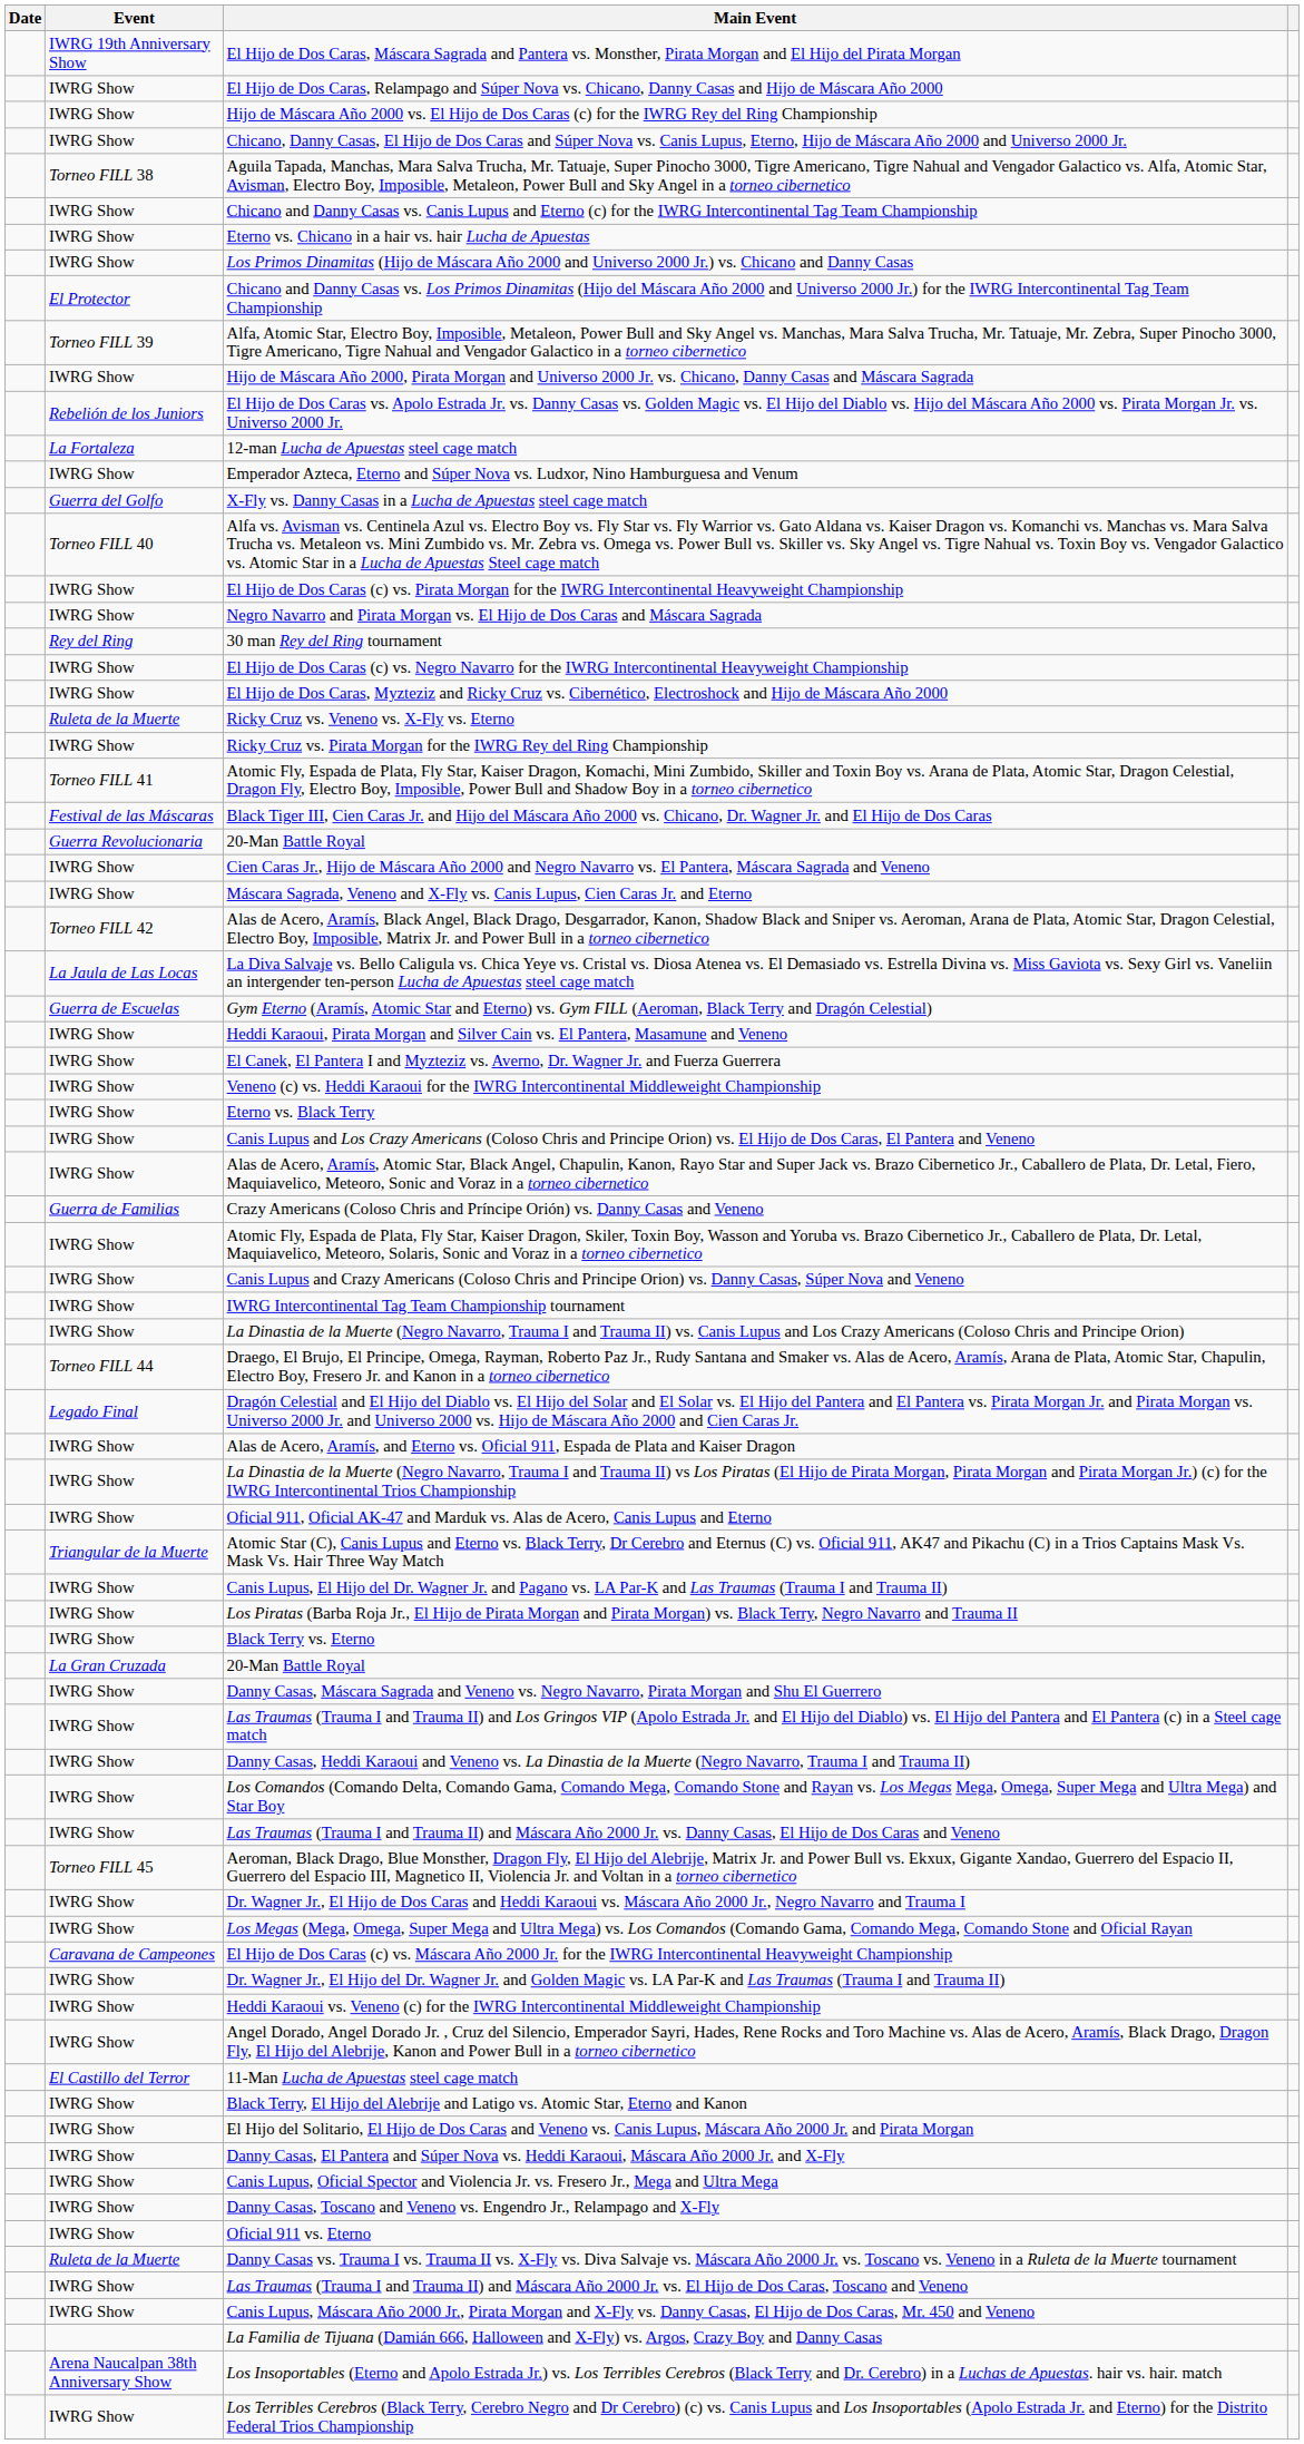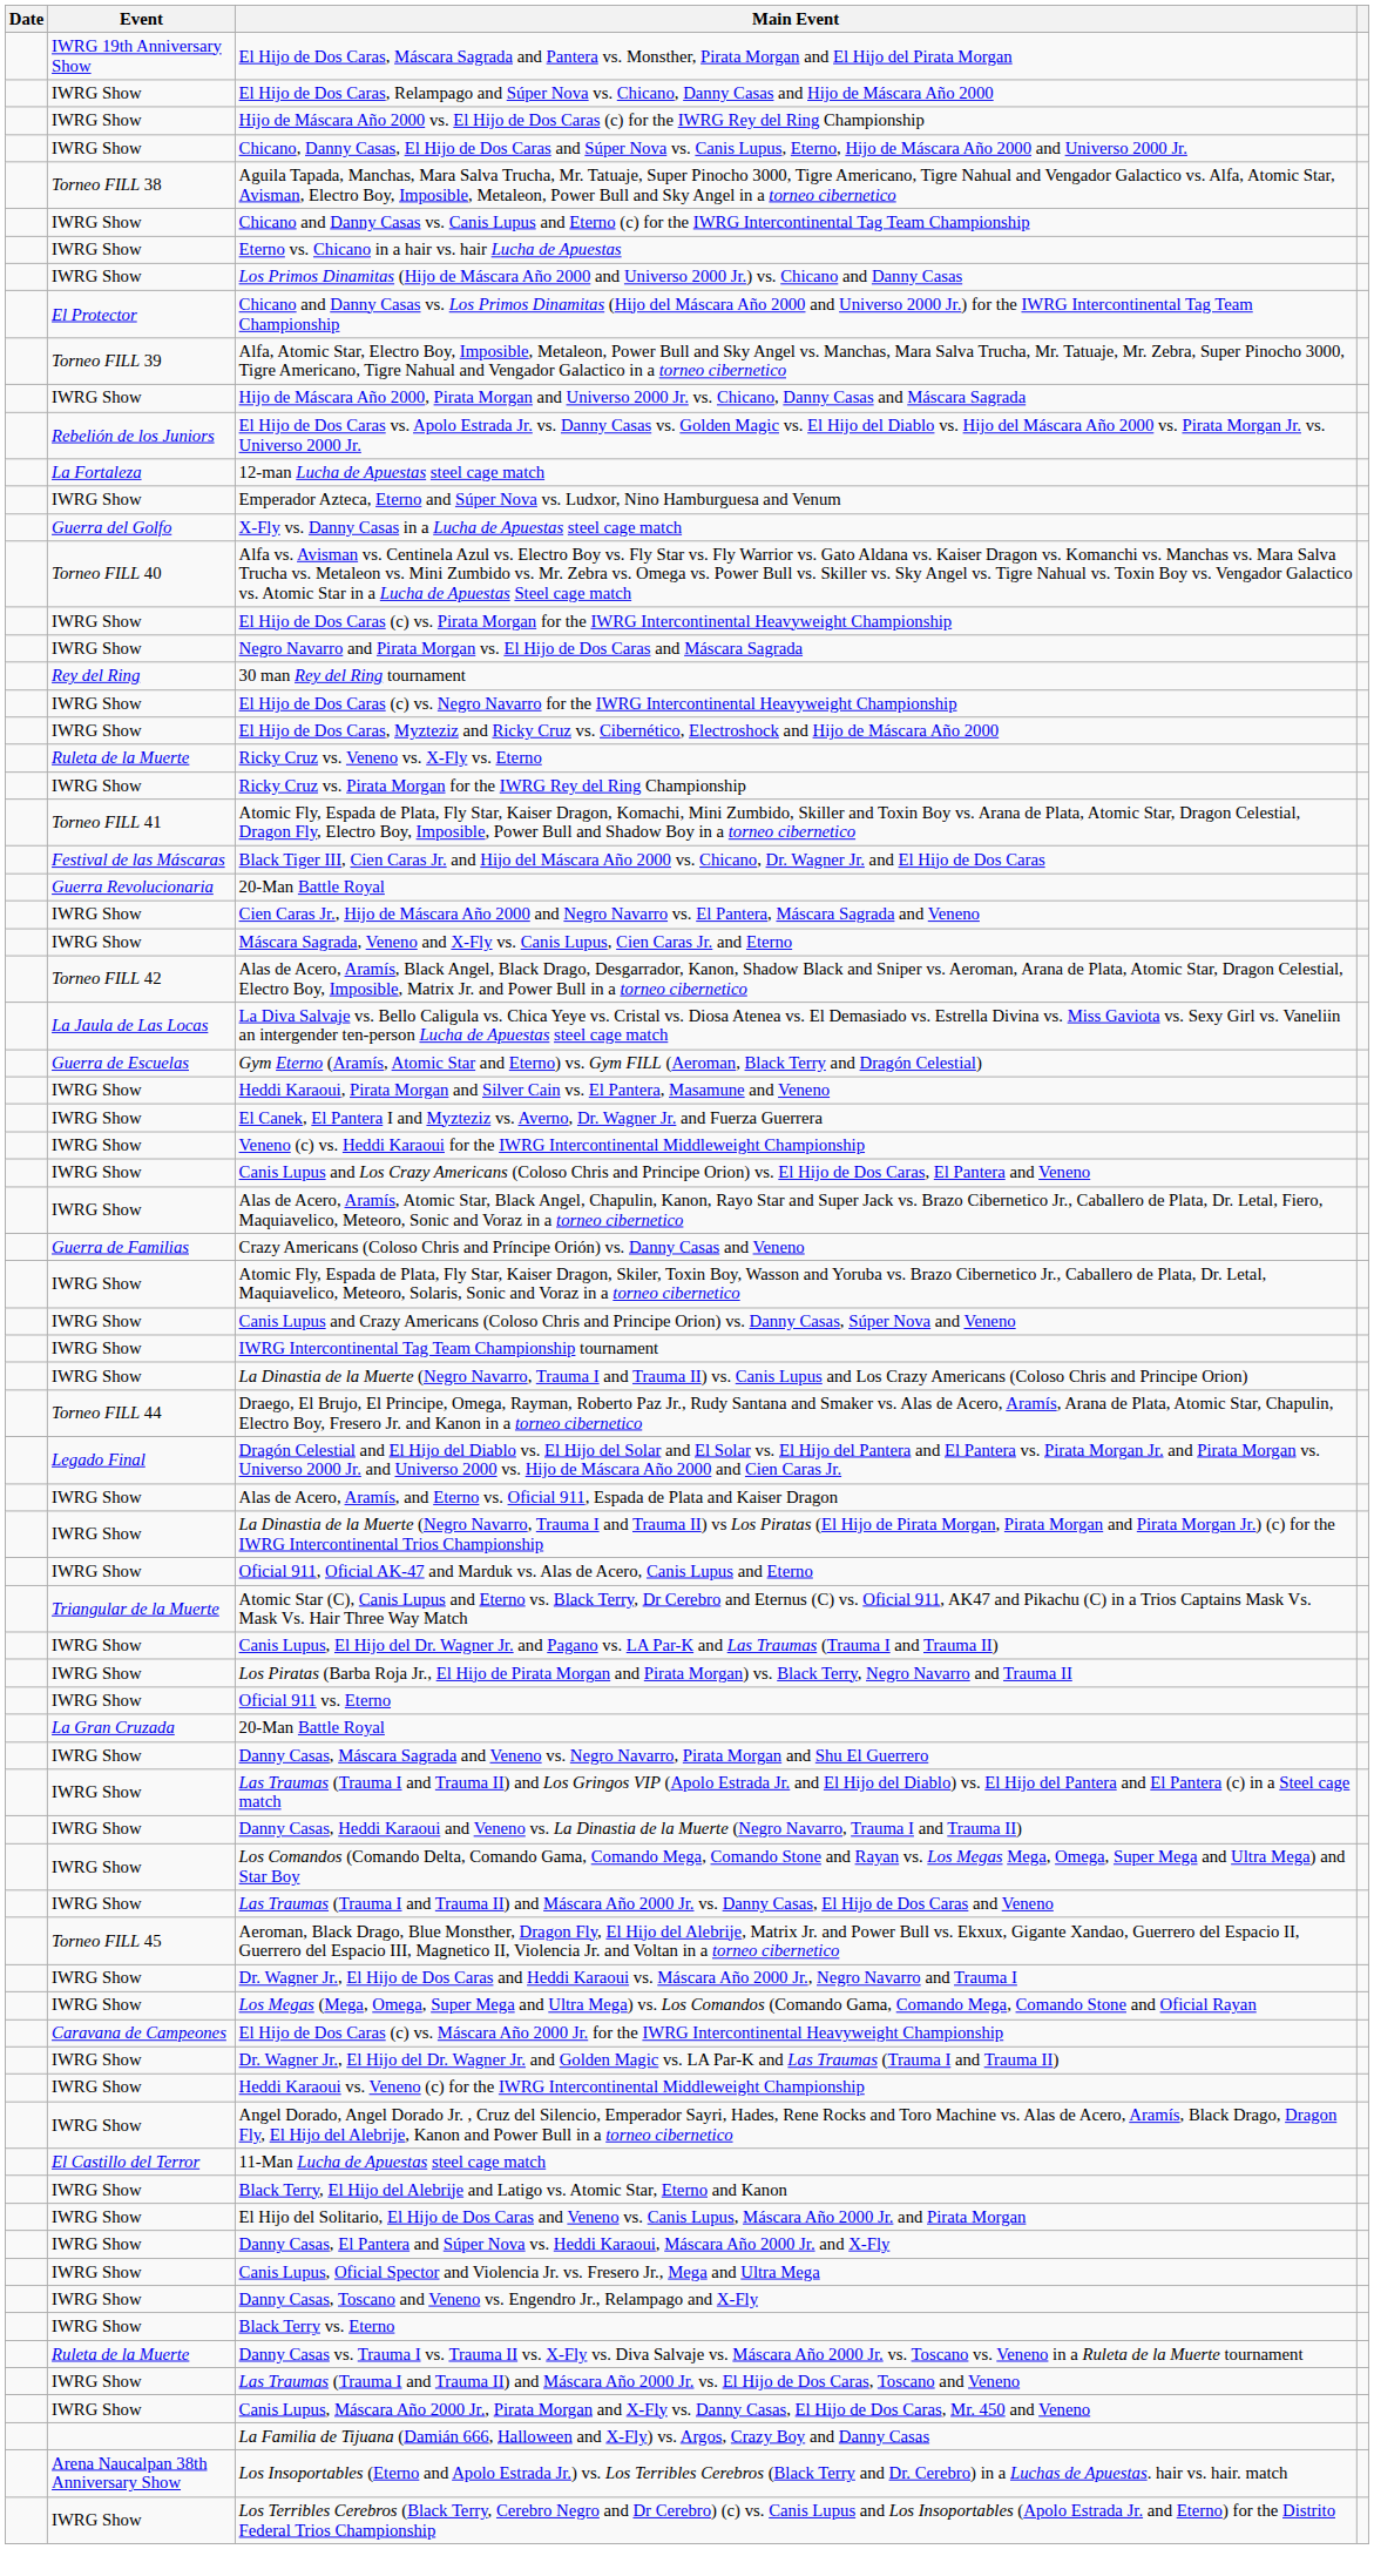- row: IWRG Show | Eterno vs. Black Terry
rows swapped: Oficial 911 vs. Eterno <-> Black Terry vs. Eterno
